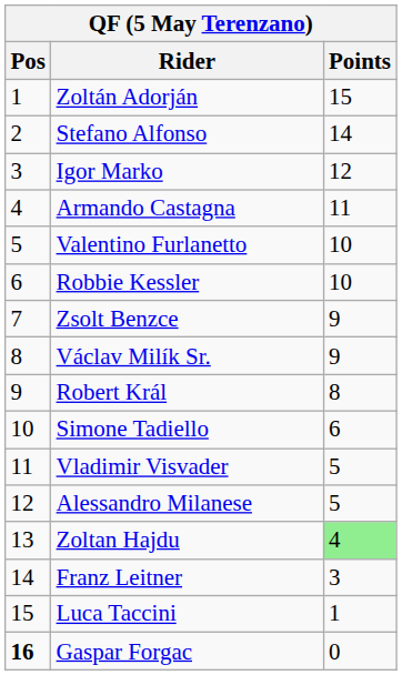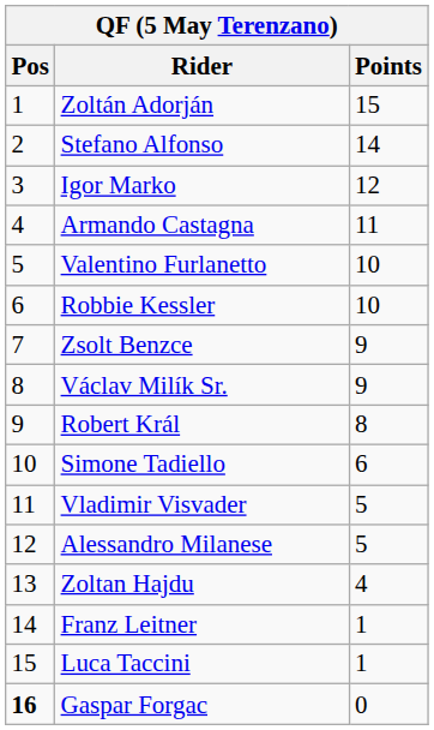Zoltan Hajdu | Points: lightgreen background -> no background
Franz Leitner | Points: 3 -> 1
